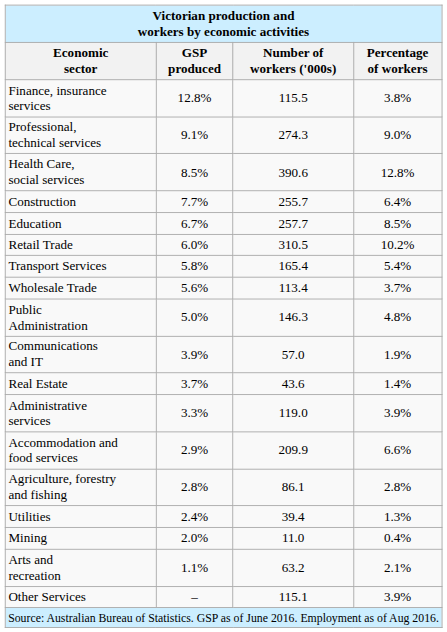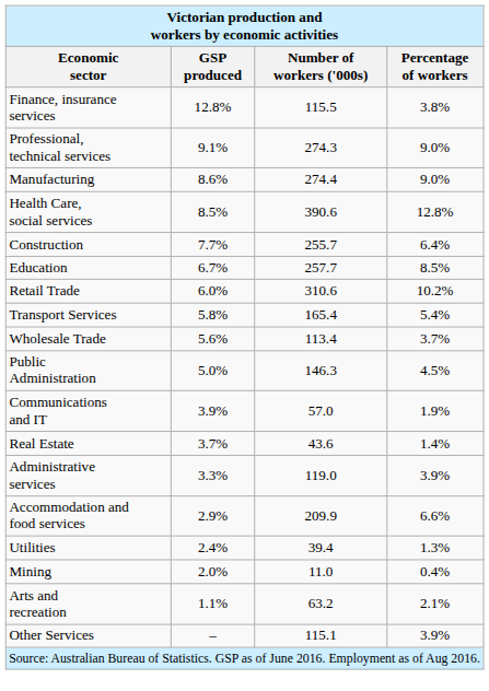+ row: Manufacturing | 8.6% | 274.4 | 9.0%
Retail Trade | Number of workers ('000s): 310.5 -> 310.6
Public Administration | Percentage of workers: 4.8% -> 4.5%
- row: Agriculture, forestry and fishing | 2.8% | 86.1 | 2.8%
